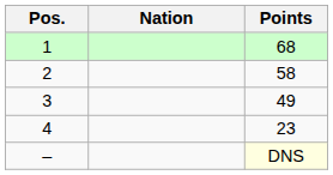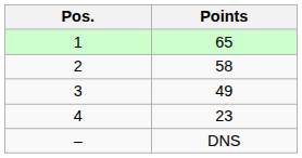- column: Nation
1 | Points: 68 -> 65
– | Points: lightyellow background -> no background
